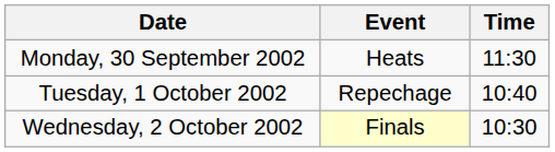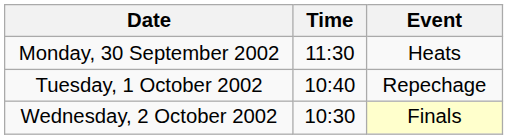columns swapped: Time <-> Event
